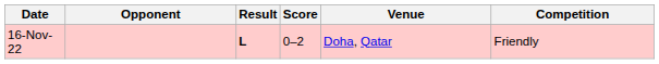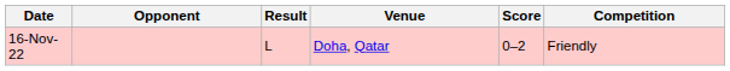columns swapped: Score <-> Venue
16-Nov-22 | Result: bold -> normal
